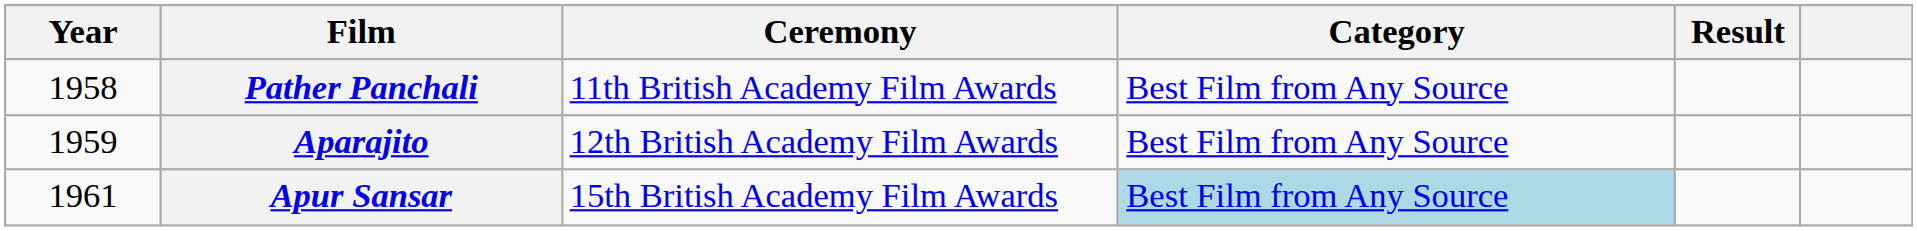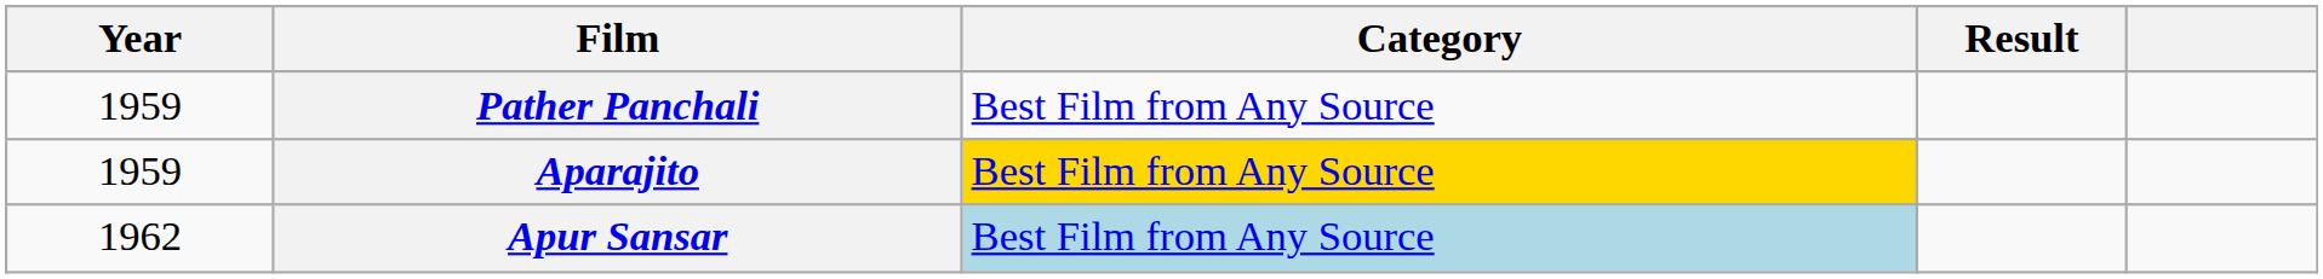- column: Ceremony | 11th British Academy Film Awards | 12th British Academy Film Awards | 15th British Academy Film Awards
Pather Panchali | Year: 1958 -> 1959
Aparajito | Category: no background -> gold background
Apur Sansar | Year: 1961 -> 1962
